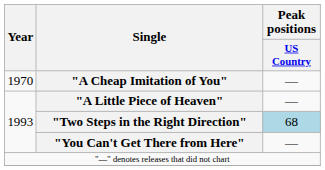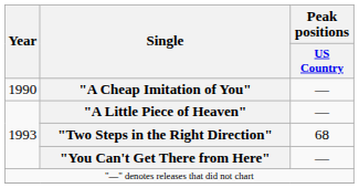"A Cheap Imitation of You" | Year: 1970 -> 1990
"Two Steps in the Right Direction" | Peak positions / US Country: lightblue background -> no background
